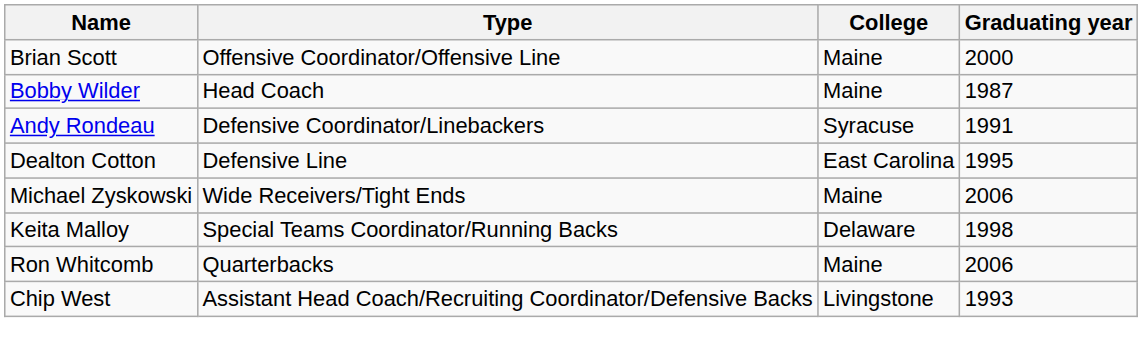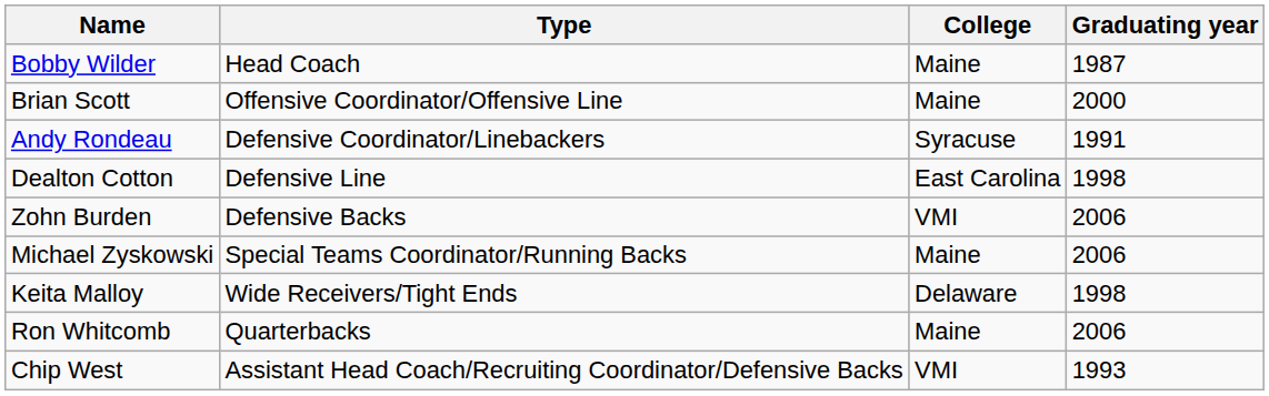rows swapped: Bobby Wilder <-> Brian Scott
Dealton Cotton | Graduating year: 1995 -> 1998
+ row: Zohn Burden | Defensive Backs | VMI | 2006
Michael Zyskowski | Type: Wide Receivers/Tight Ends -> Special Teams Coordinator/Running Backs
Keita Malloy | Type: Special Teams Coordinator/Running Backs -> Wide Receivers/Tight Ends
Chip West | College: Livingstone -> VMI
